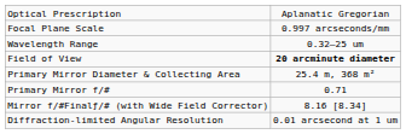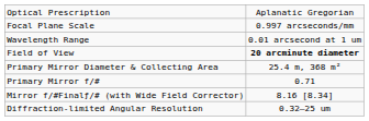Wavelength Range | column 2: 0.32–25 um -> 0.01 arcsecond at 1 um
Diffraction-limited Angular Resolution | column 2: 0.01 arcsecond at 1 um -> 0.32–25 um
